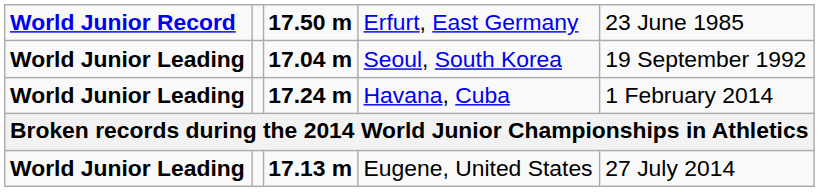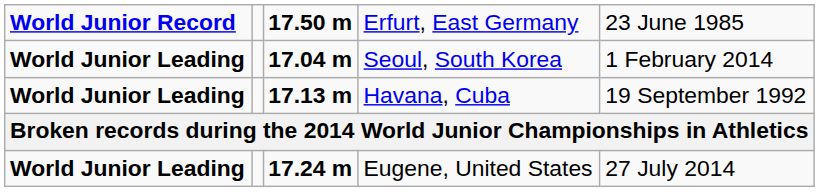Seoul, South Korea | column 5: 19 September 1992 -> 1 February 2014
Havana, Cuba | column 3: 17.24 m -> 17.13 m
Havana, Cuba | column 5: 1 February 2014 -> 19 September 1992
Eugene, United States | column 3: 17.13 m -> 17.24 m
